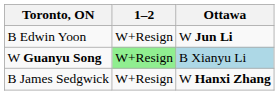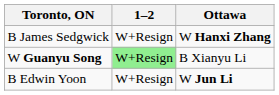rows swapped: B Edwin Yoon <-> B James Sedgwick
W Guanyu Song | Ottawa: lightblue background -> no background
